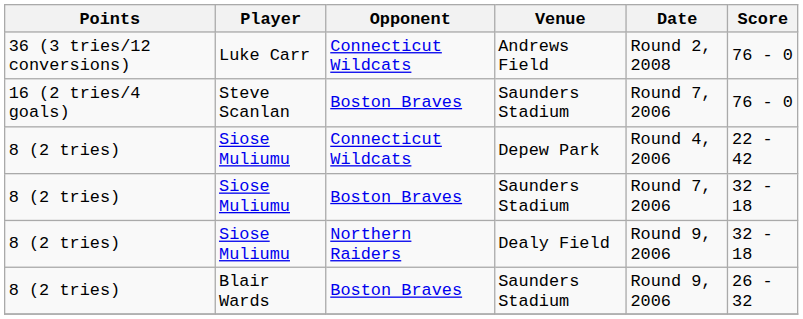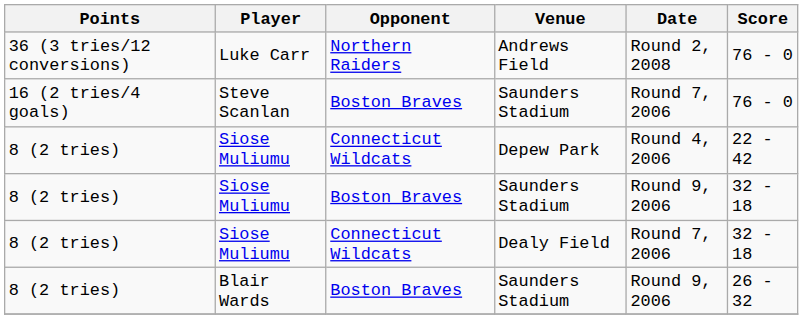Luke Carr | Opponent: Connecticut Wildcats -> Northern Raiders
Siose Muliumu / Saunders Stadium | Date: Round 7, 2006 -> Round 9, 2006
Siose Muliumu / Dealy Field | Opponent: Northern Raiders -> Connecticut Wildcats
Siose Muliumu / Dealy Field | Date: Round 9, 2006 -> Round 7, 2006
